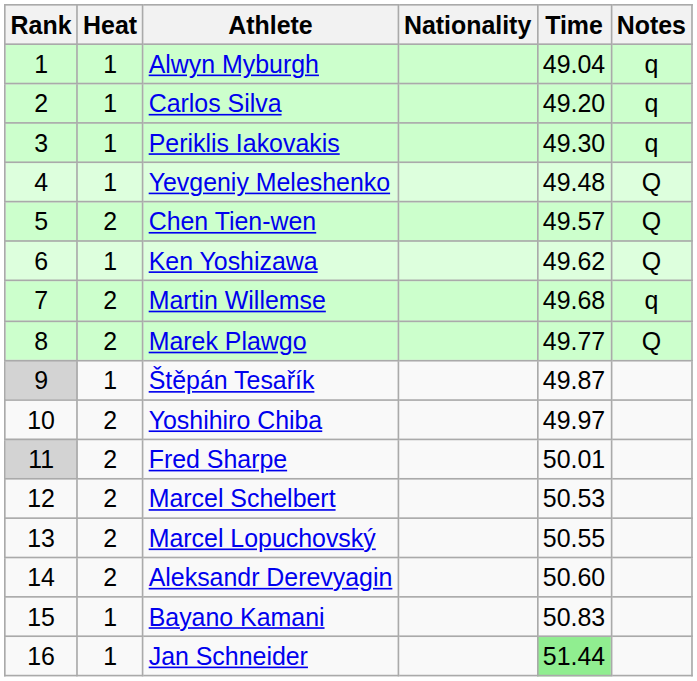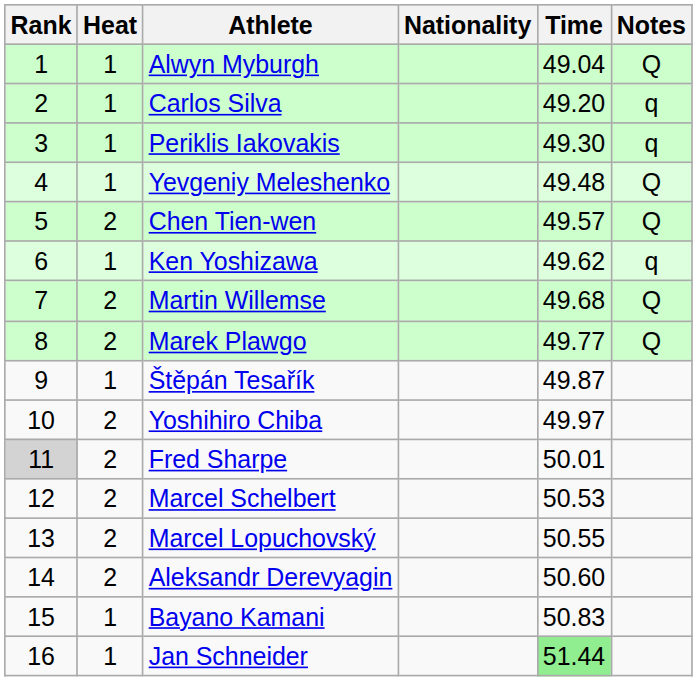Alwyn Myburgh | Notes: q -> Q
Ken Yoshizawa | Notes: Q -> q
Martin Willemse | Notes: q -> Q
Štěpán Tesařík | Rank: lightgrey background -> no background
